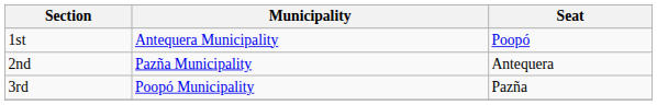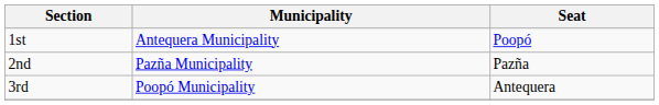2nd | Seat: Antequera -> Pazña
3rd | Seat: Pazña -> Antequera
